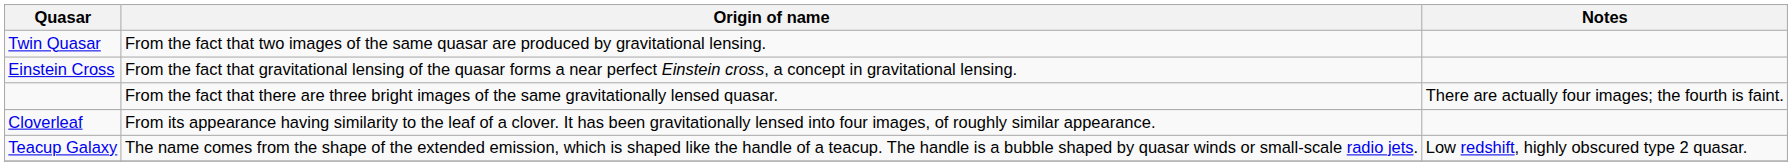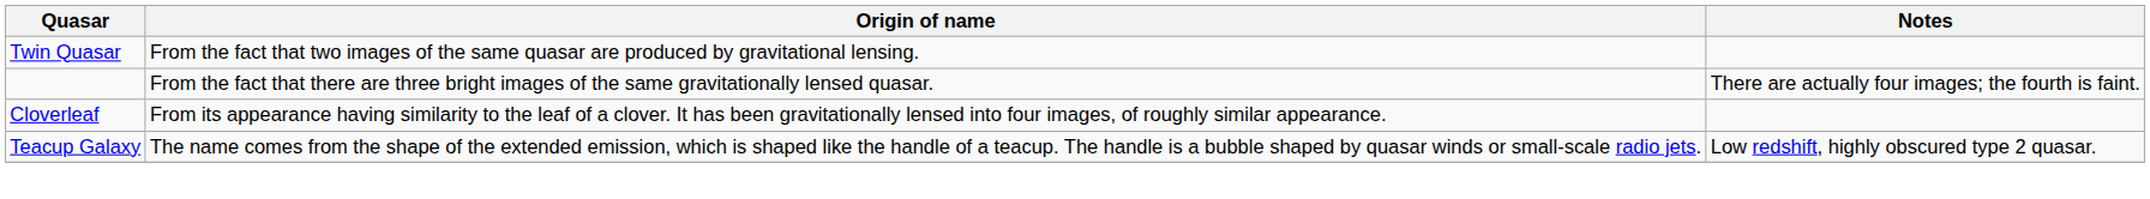- row: Einstein Cross | From the fact that gravitational lensing of the quasar forms a near perfect Einstein cross, a concept in gravitational lensing.
